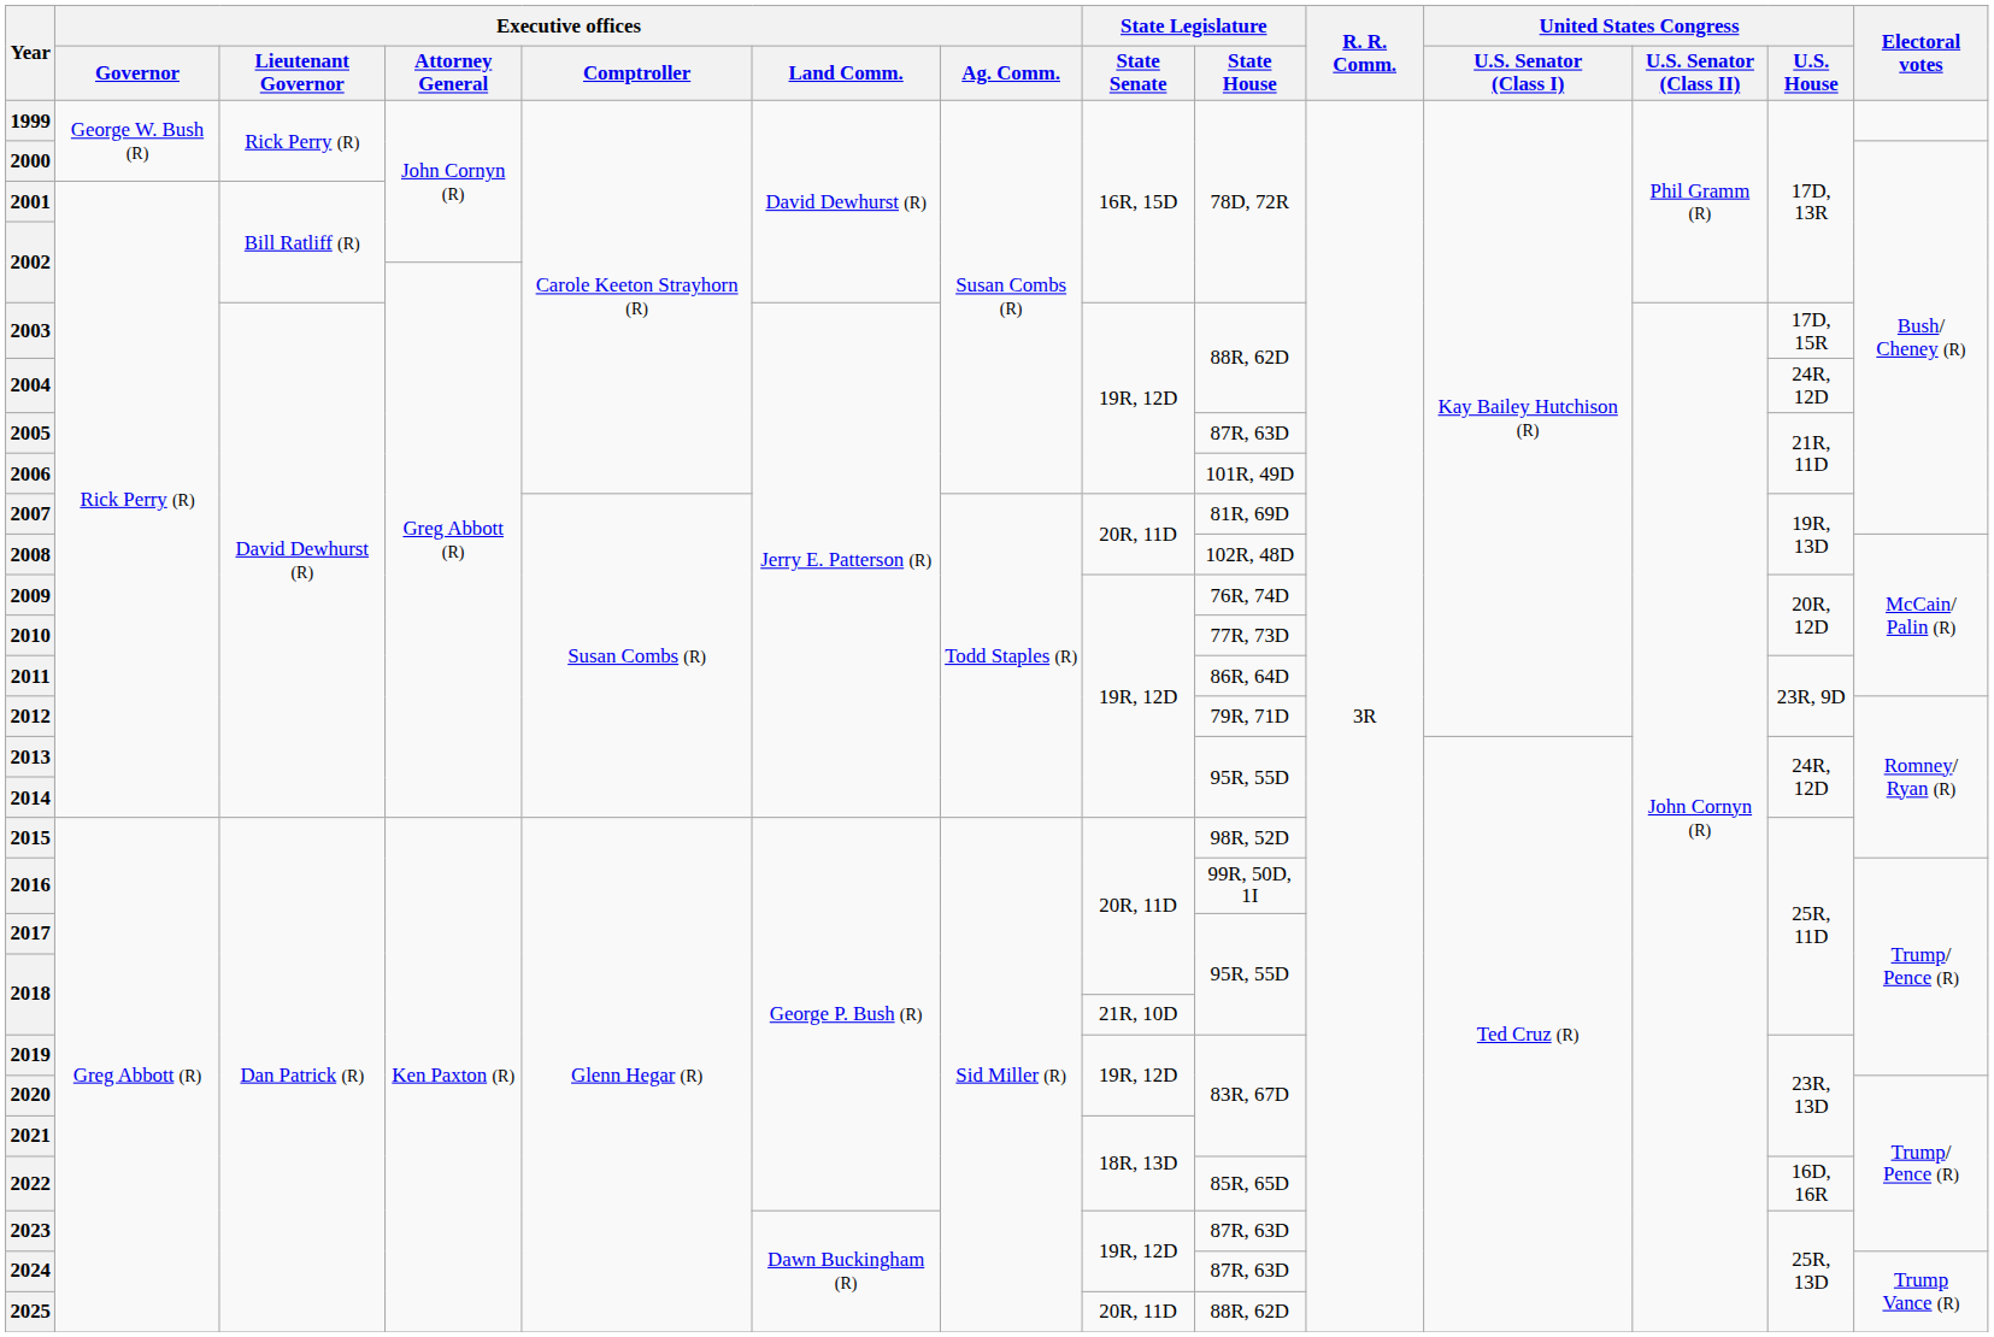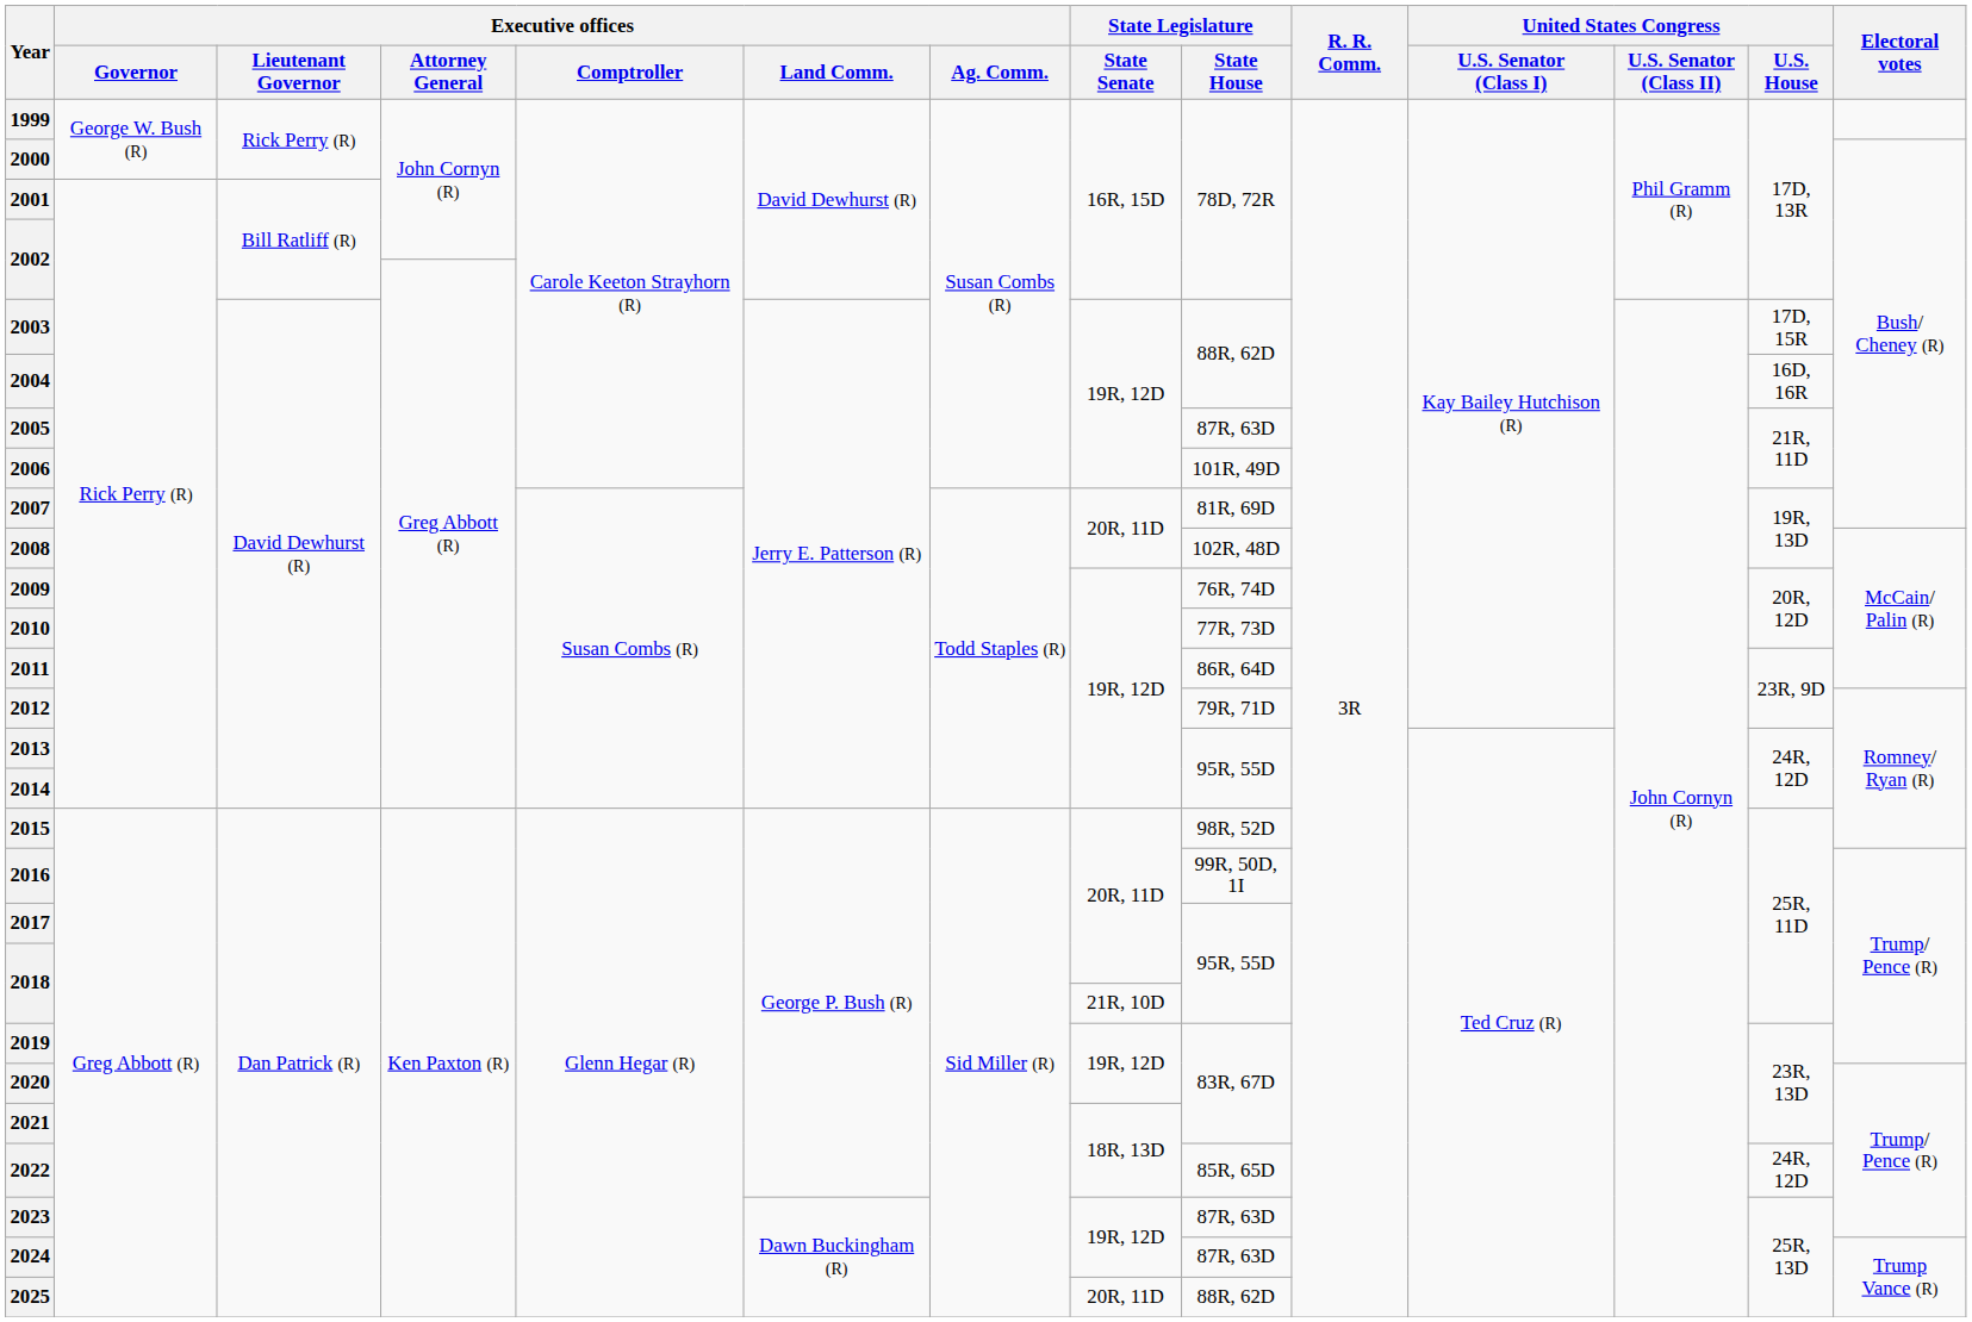2004 | United States Congress / U.S. House: 24R, 12D -> 16D, 16R
2022 | United States Congress / U.S. House: 16D, 16R -> 24R, 12D
